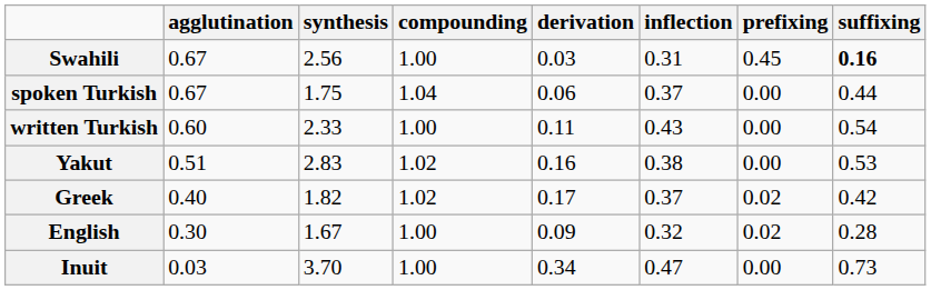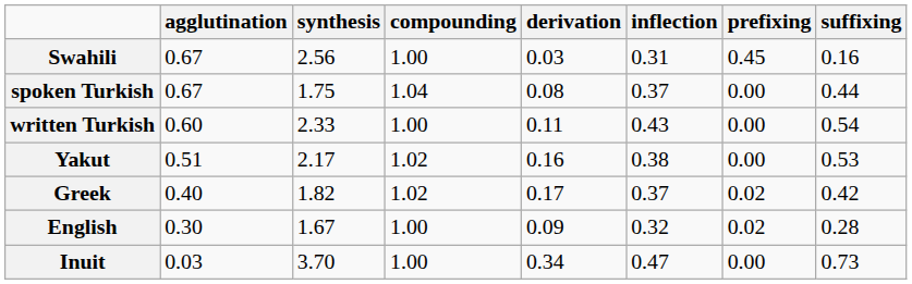Swahili | suffixing: bold -> normal
spoken Turkish | derivation: 0.06 -> 0.08
Yakut | synthesis: 2.83 -> 2.17
